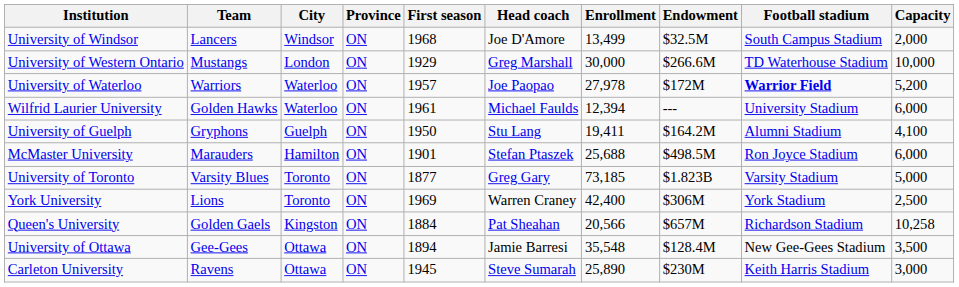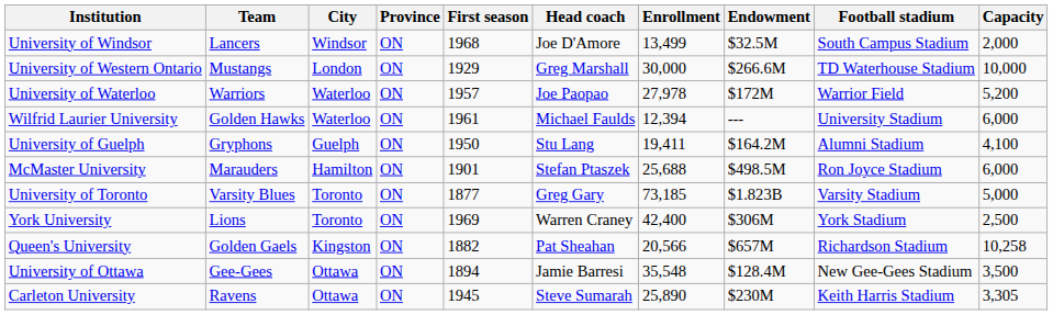University of Waterloo | Football stadium: bold -> normal
Queen's University | First season: 1884 -> 1882
Carleton University | Capacity: 3,000 -> 3,305
